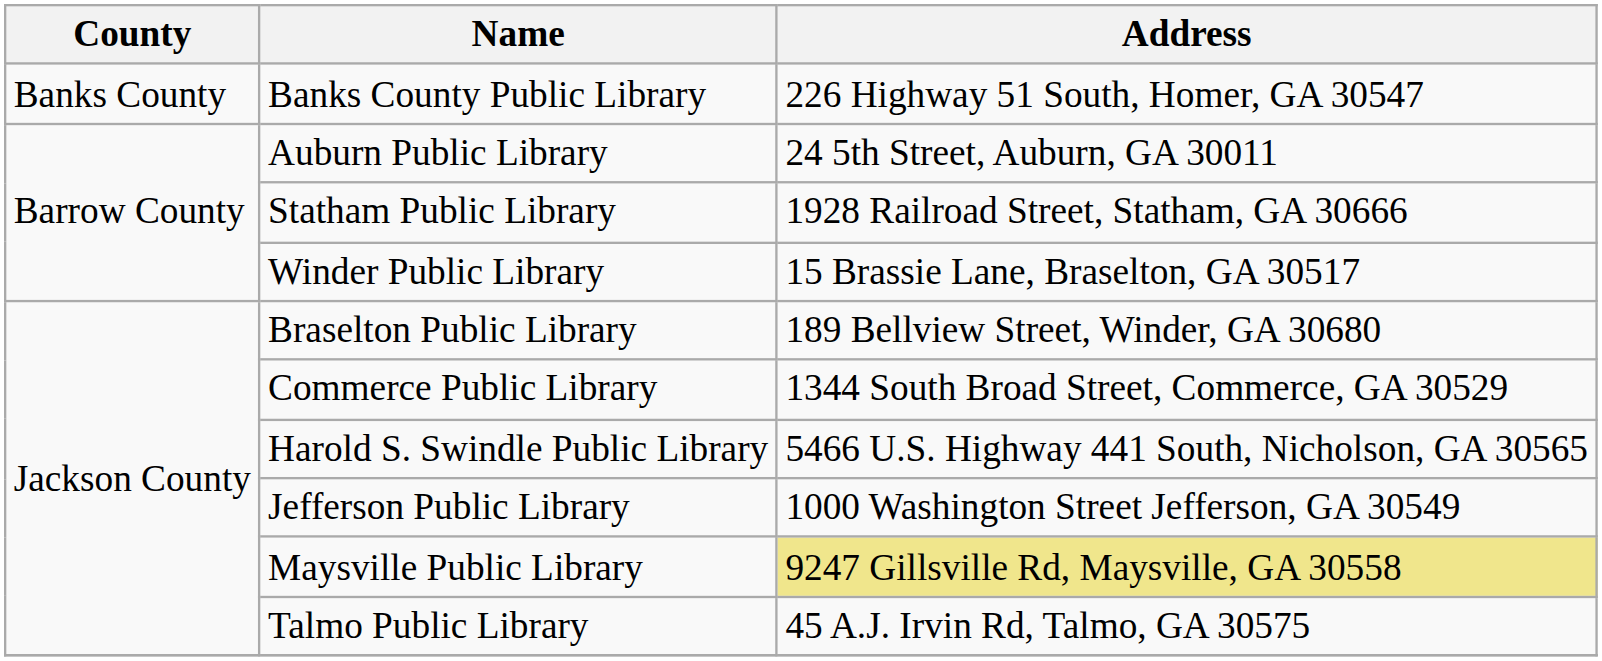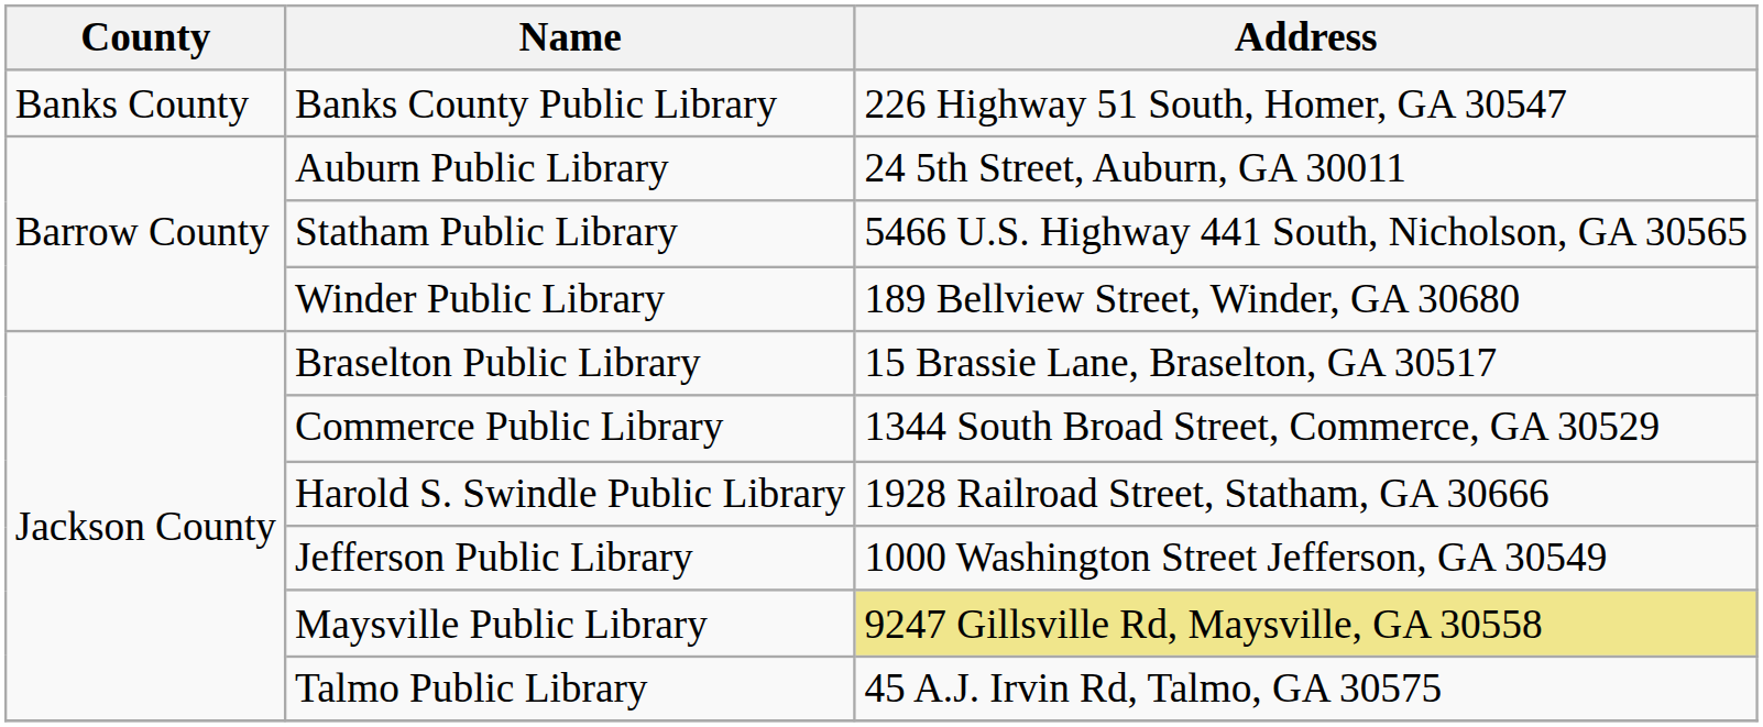Statham Public Library | Address: 1928 Railroad Street, Statham, GA 30666 -> 5466 U.S. Highway 441 South, Nicholson, GA 30565
Winder Public Library | Address: 15 Brassie Lane, Braselton, GA 30517 -> 189 Bellview Street, Winder, GA 30680
Braselton Public Library | Address: 189 Bellview Street, Winder, GA 30680 -> 15 Brassie Lane, Braselton, GA 30517
Harold S. Swindle Public Library | Address: 5466 U.S. Highway 441 South, Nicholson, GA 30565 -> 1928 Railroad Street, Statham, GA 30666
